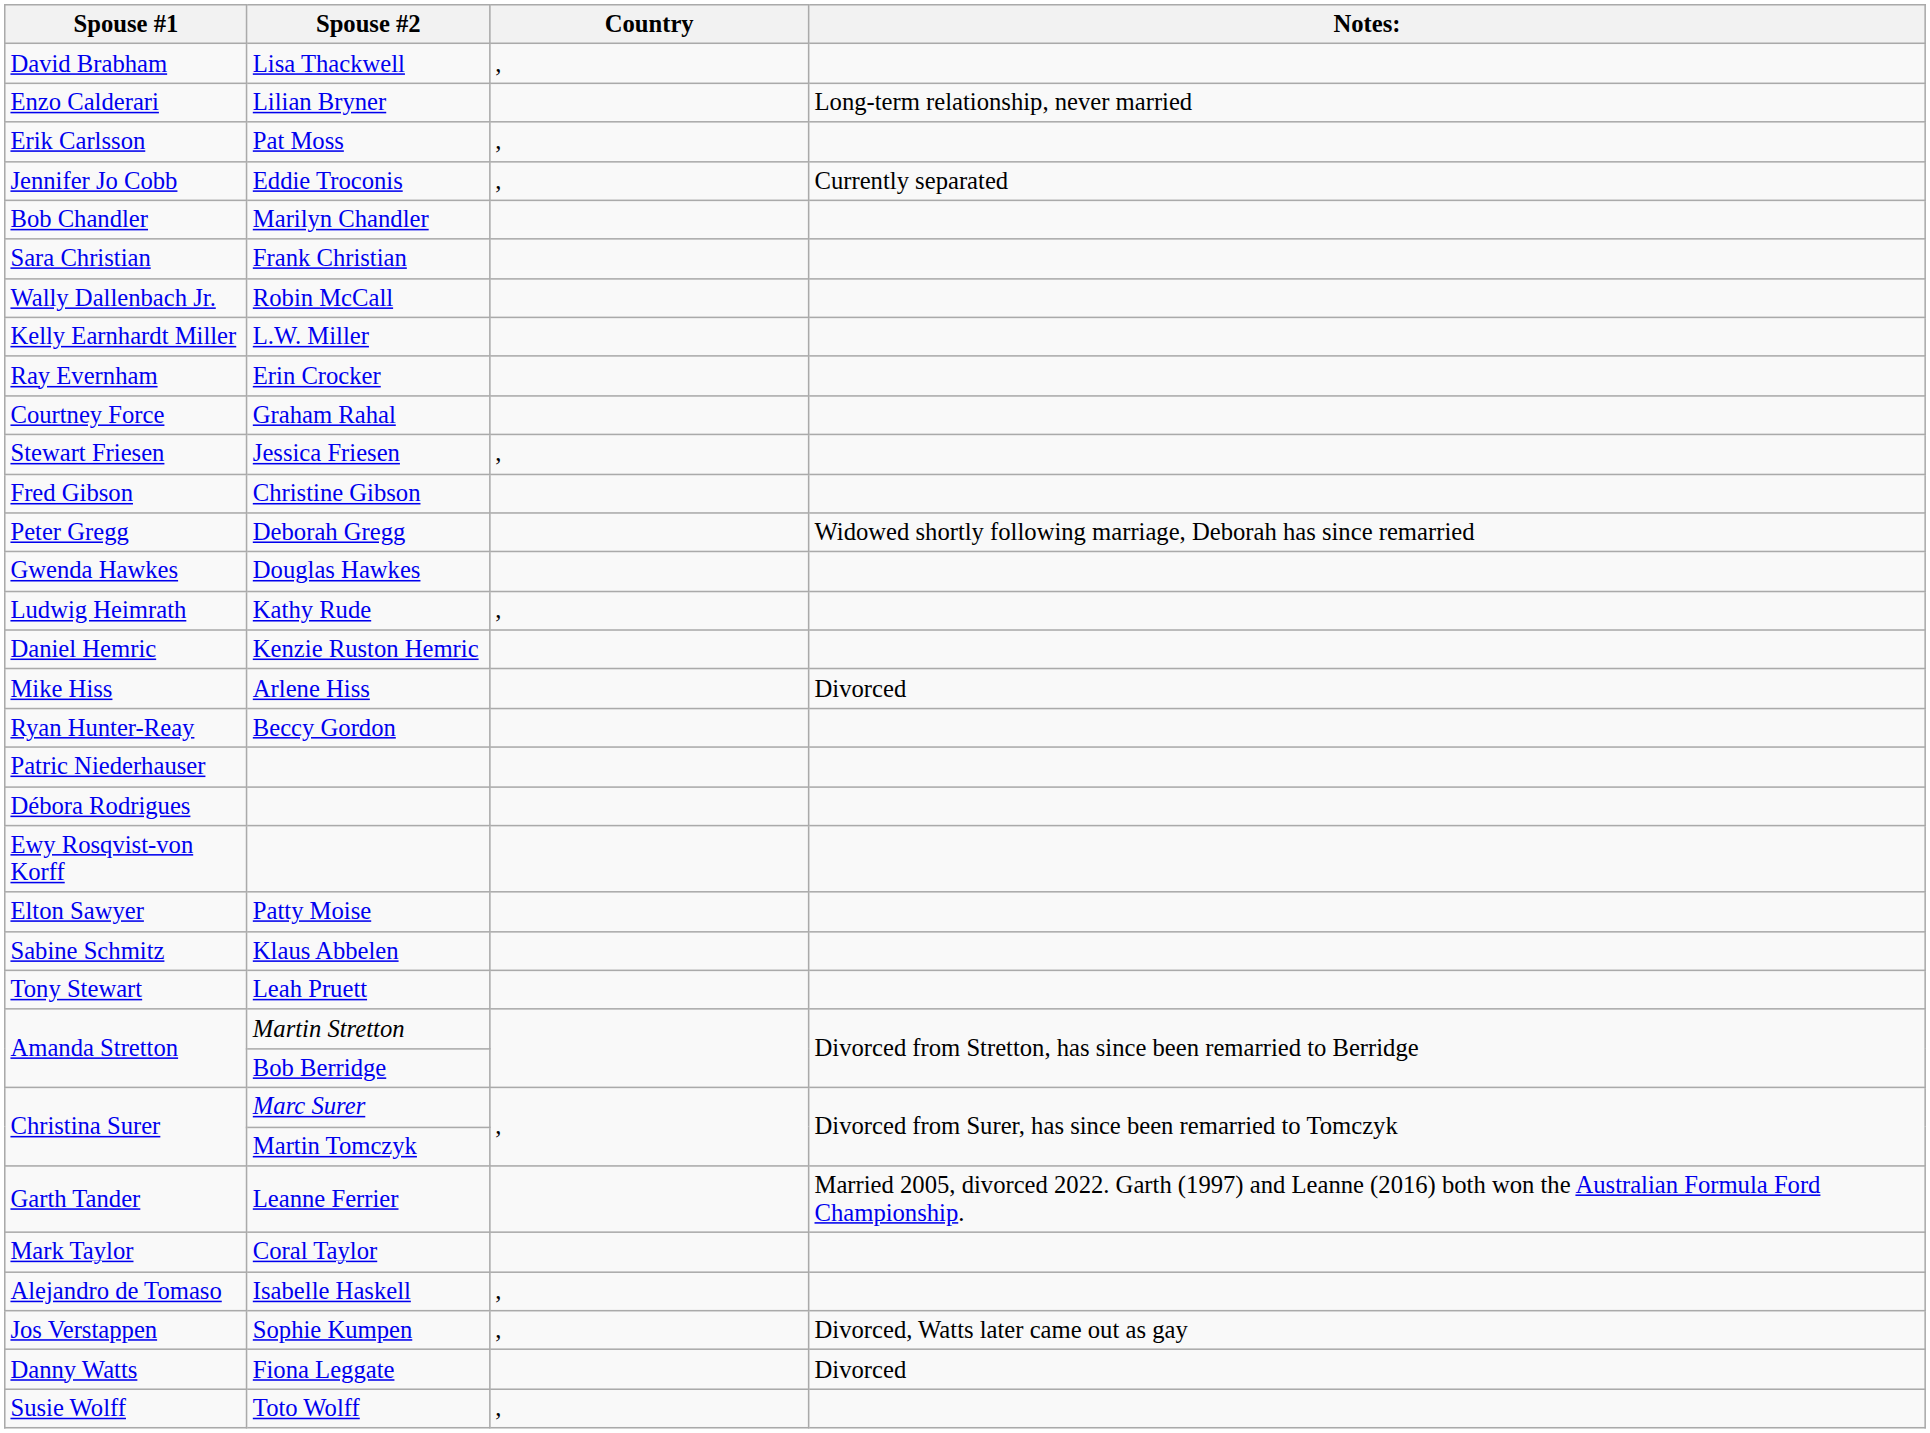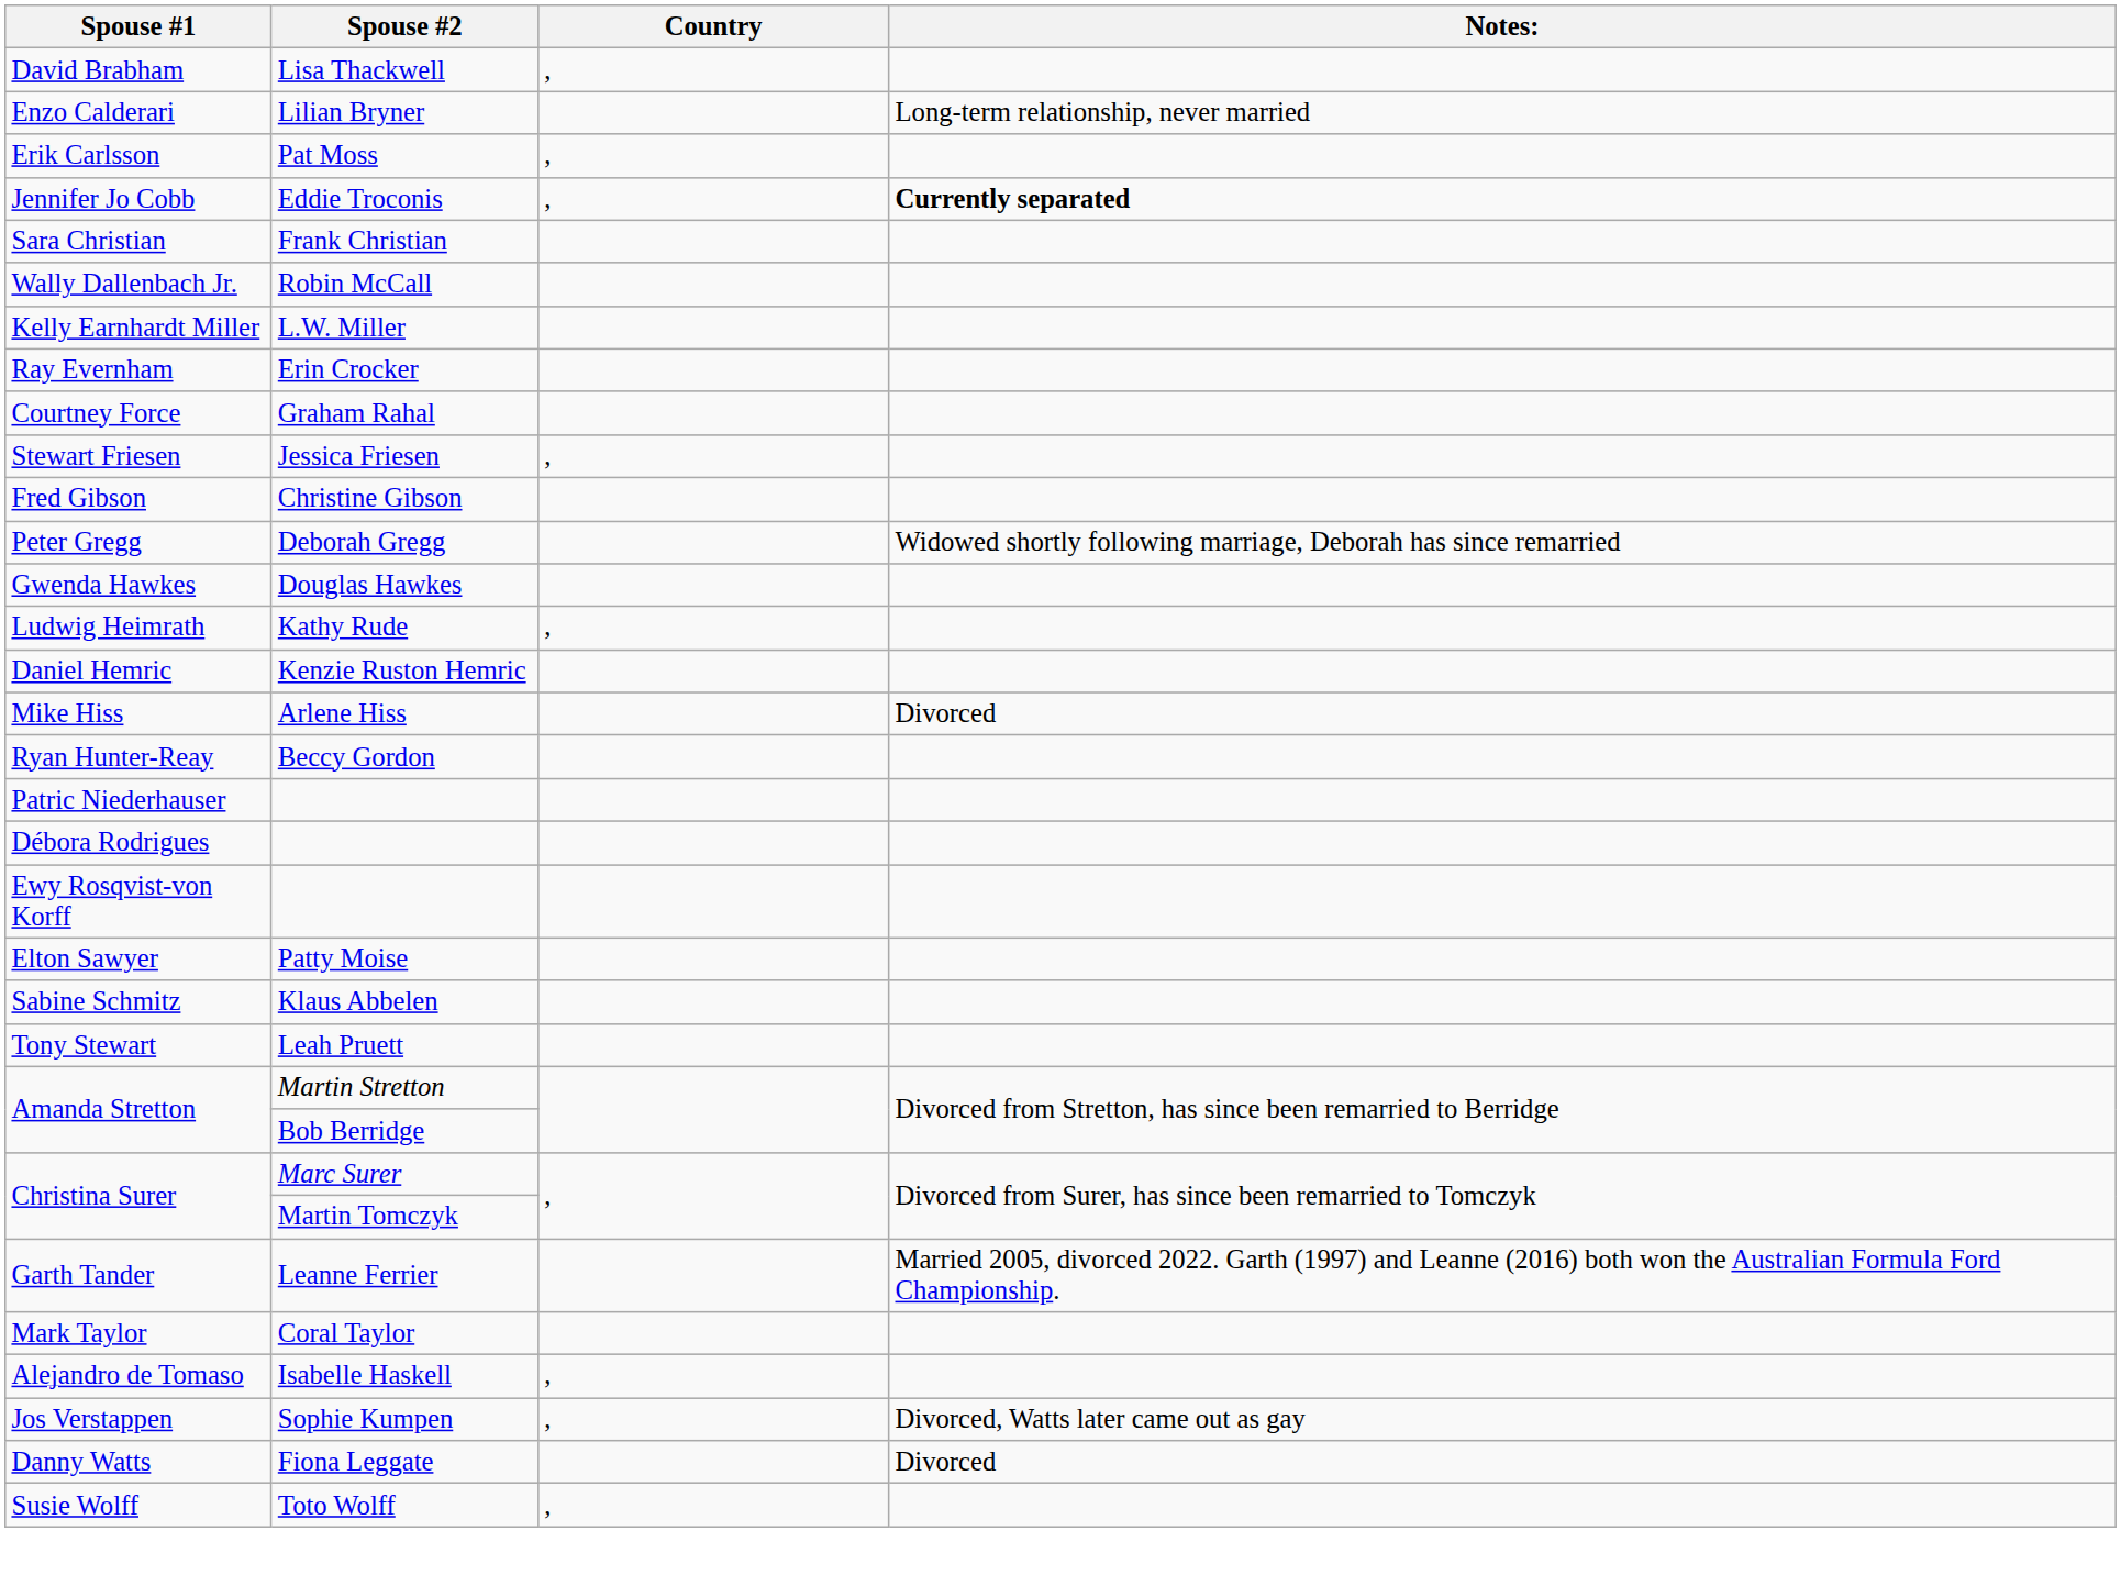Jennifer Jo Cobb | Notes:: normal -> bold
- row: Bob Chandler | Marilyn Chandler
